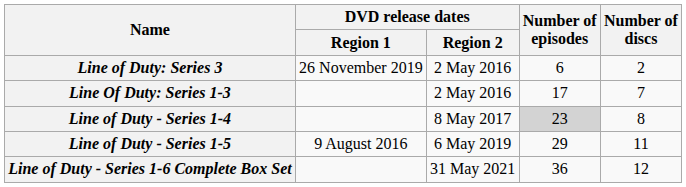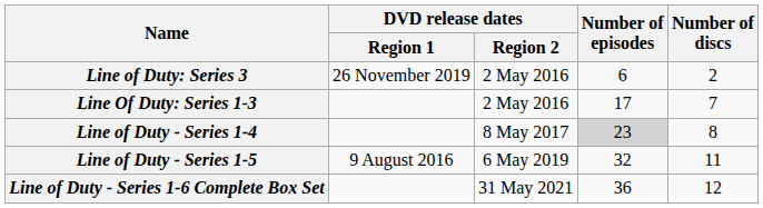Line of Duty - Series 1-5 | Number of episodes: 29 -> 32
